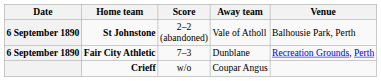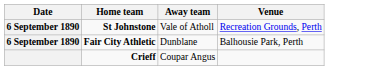- column: Score | 2–2 (abandoned) | 7–3 | w/o
St Johnstone | Venue: Balhousie Park, Perth -> Recreation Grounds, Perth
Fair City Athletic | Venue: Recreation Grounds, Perth -> Balhousie Park, Perth
